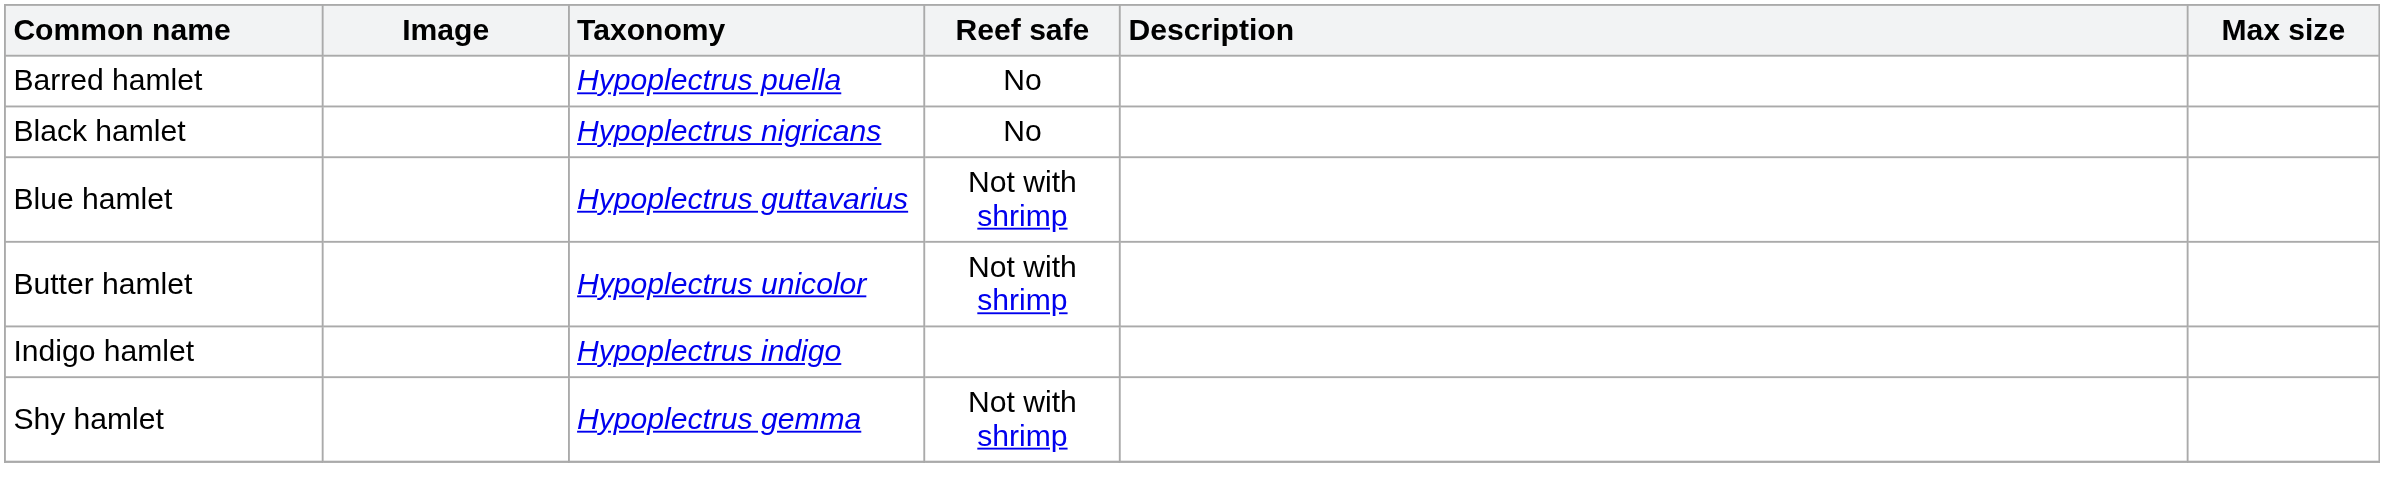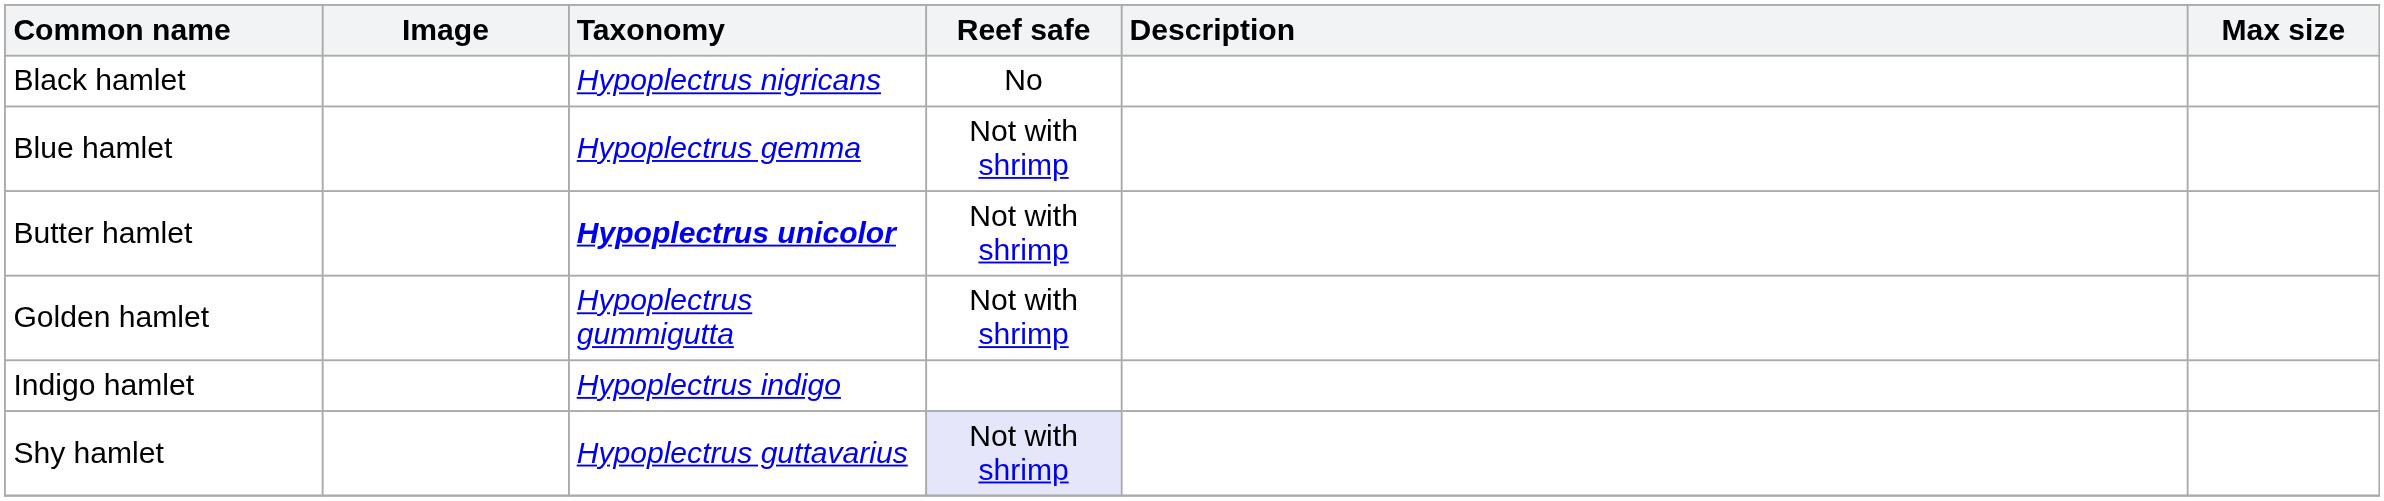- row: Barred hamlet | Hypoplectrus puella | No
Blue hamlet | Taxonomy: Hypoplectrus guttavarius -> Hypoplectrus gemma
Butter hamlet | Taxonomy: normal -> bold
+ row: Golden hamlet | Hypoplectrus gummigutta | Not with shrimp
Shy hamlet | Taxonomy: Hypoplectrus gemma -> Hypoplectrus guttavarius
Shy hamlet | Reef safe: no background -> lavender background
